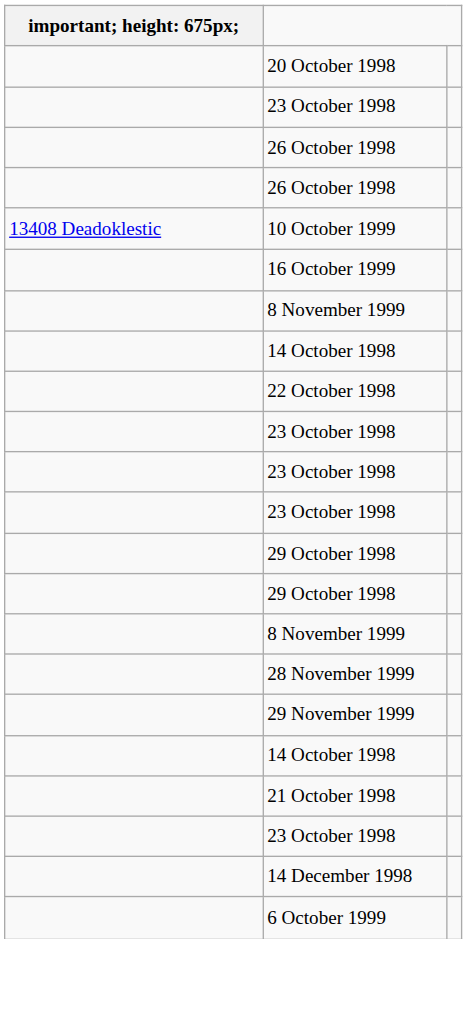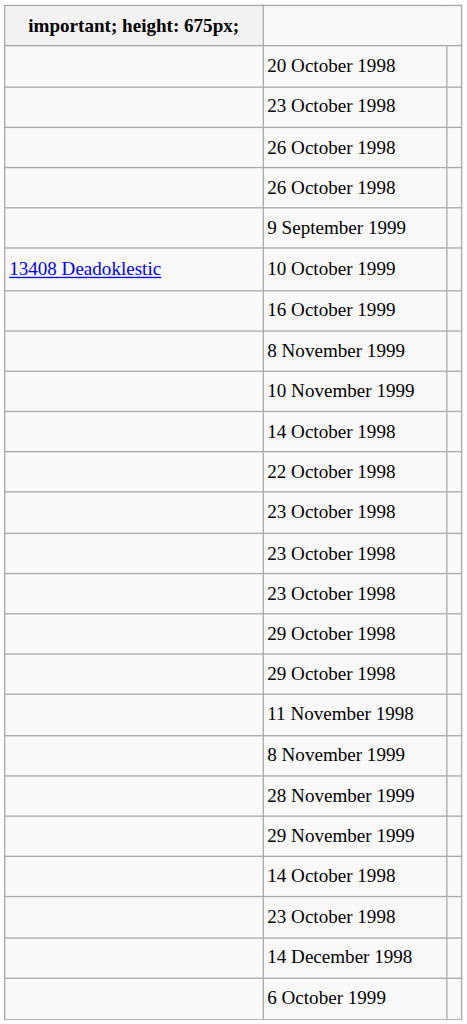+ row: 9 September 1999
+ row: 10 November 1999
+ row: 11 November 1998
- row: 21 October 1998
